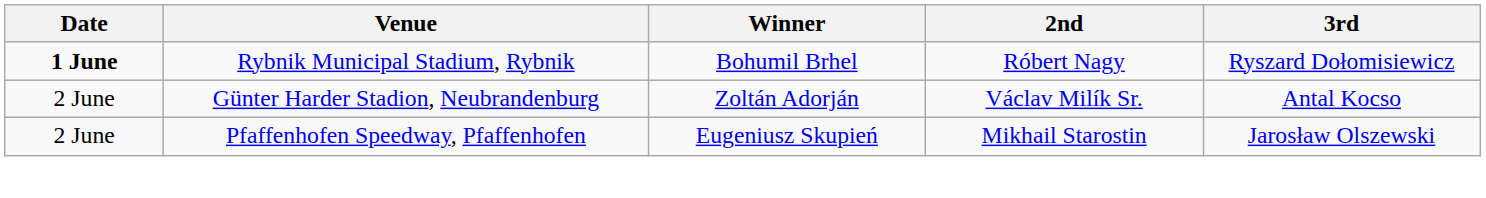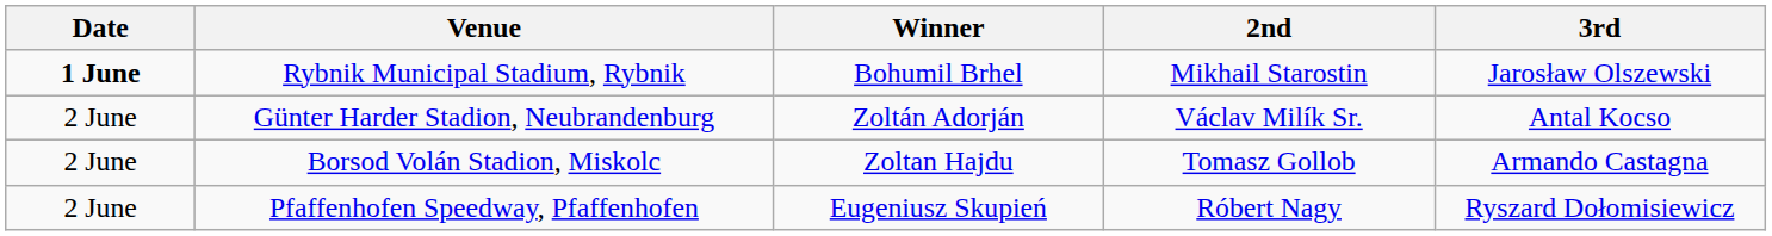Rybnik Municipal Stadium, Rybnik | 2nd: Róbert Nagy -> Mikhail Starostin
Rybnik Municipal Stadium, Rybnik | 3rd: Ryszard Dołomisiewicz -> Jarosław Olszewski
+ row: 2 June | Borsod Volán Stadion, Miskolc | Zoltan Hajdu | Tomasz Gollob | Armando Castagna
Pfaffenhofen Speedway, Pfaffenhofen | 2nd: Mikhail Starostin -> Róbert Nagy
Pfaffenhofen Speedway, Pfaffenhofen | 3rd: Jarosław Olszewski -> Ryszard Dołomisiewicz
